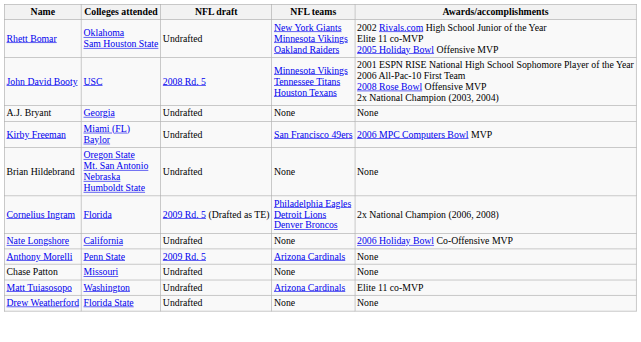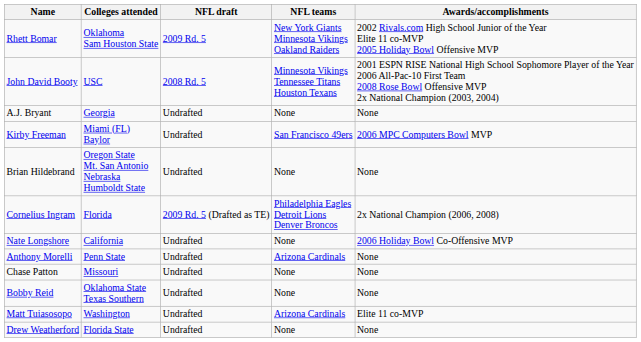Rhett Bomar | NFL draft: Undrafted -> 2009 Rd. 5
Anthony Morelli | NFL draft: 2009 Rd. 5 -> Undrafted
+ row: Bobby Reid | Oklahoma State Texas Southern | Undrafted | None | None
